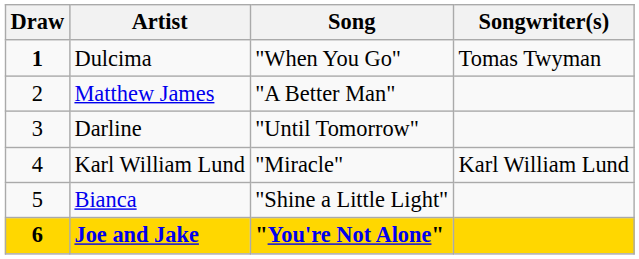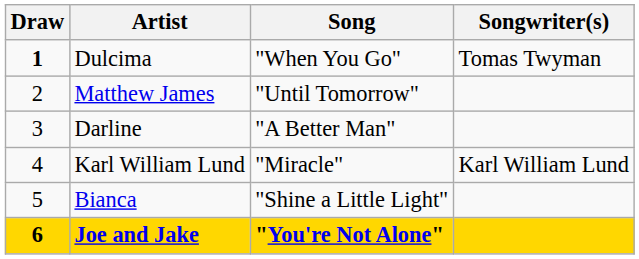Matthew James | Song: "A Better Man" -> "Until Tomorrow"
Darline | Song: "Until Tomorrow" -> "A Better Man"
